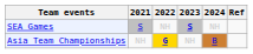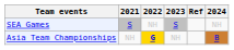columns swapped: 2024 <-> Ref
SEA Games | 2023: bold -> normal
